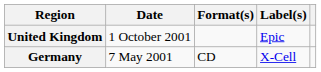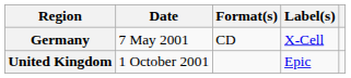rows swapped: Germany <-> United Kingdom
